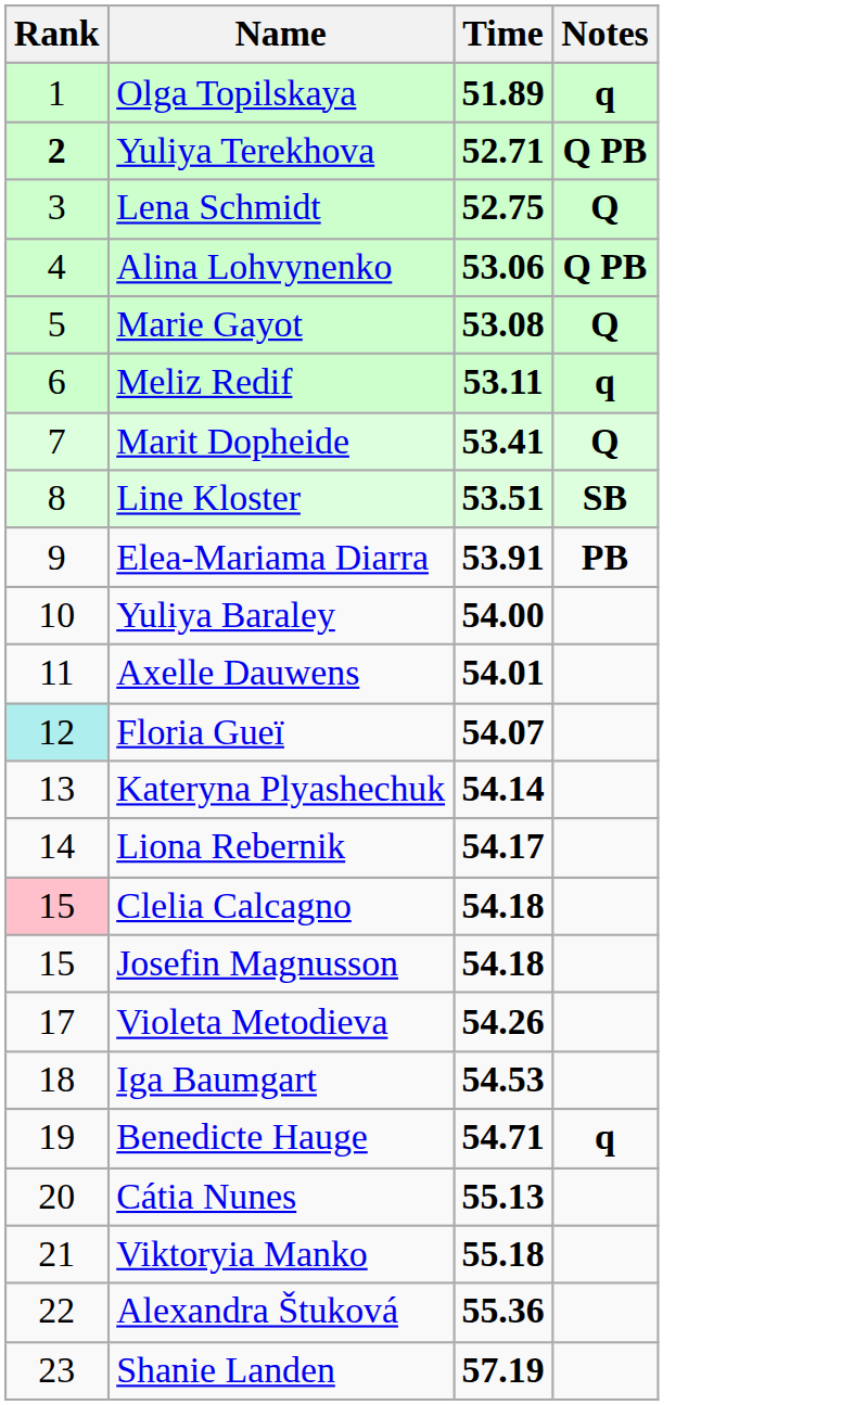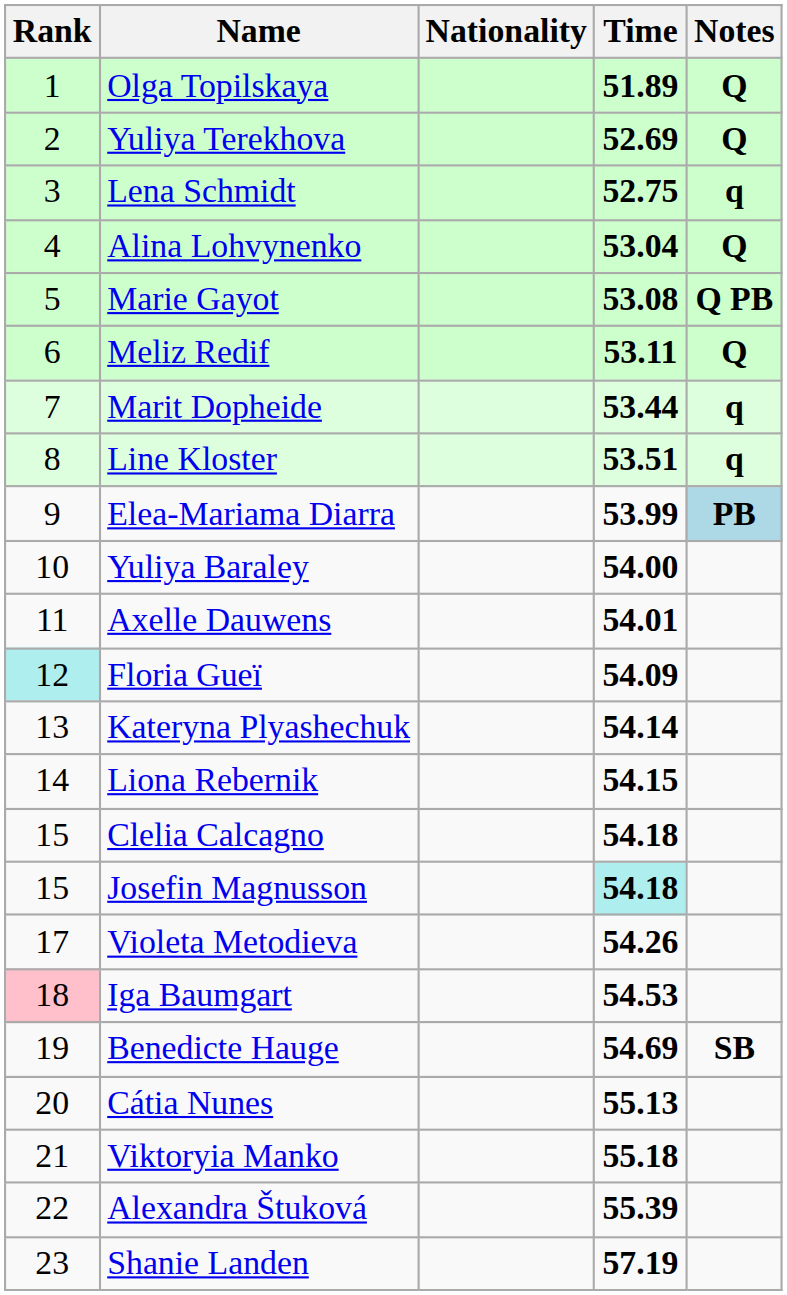+ column: Nationality
Olga Topilskaya | Notes: q -> Q
Yuliya Terekhova | Rank: bold -> normal
Yuliya Terekhova | Time: 52.71 -> 52.69
Yuliya Terekhova | Notes: Q PB -> Q
Lena Schmidt | Notes: Q -> q
Alina Lohvynenko | Time: 53.06 -> 53.04
Alina Lohvynenko | Notes: Q PB -> Q
Marie Gayot | Notes: Q -> Q PB
Meliz Redif | Notes: q -> Q
Marit Dopheide | Time: 53.41 -> 53.44
Marit Dopheide | Notes: Q -> q
Line Kloster | Notes: SB -> q
Elea-Mariama Diarra | Time: 53.91 -> 53.99
Elea-Mariama Diarra | Notes: no background -> lightblue background
Floria Gueï | Time: 54.07 -> 54.09
Liona Rebernik | Time: 54.17 -> 54.15
Clelia Calcagno | Rank: pink background -> no background
Josefin Magnusson | Time: no background -> paleturquoise background
Iga Baumgart | Rank: no background -> pink background
Benedicte Hauge | Time: 54.71 -> 54.69
Benedicte Hauge | Notes: q -> SB
Alexandra Štuková | Time: 55.36 -> 55.39
